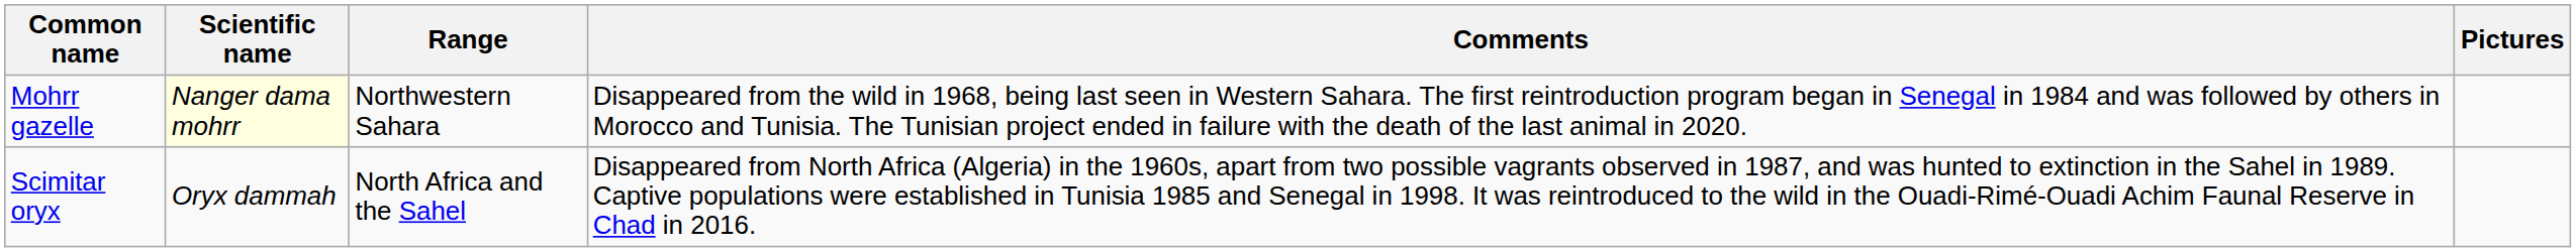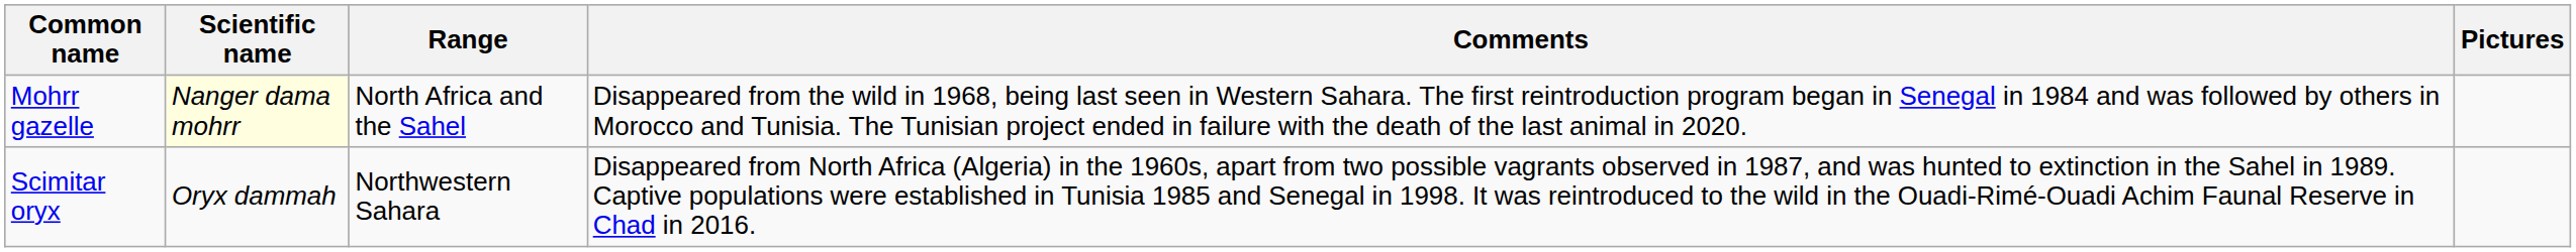Mohrr gazelle | Range: Northwestern Sahara -> North Africa and the Sahel
Scimitar oryx | Range: North Africa and the Sahel -> Northwestern Sahara
